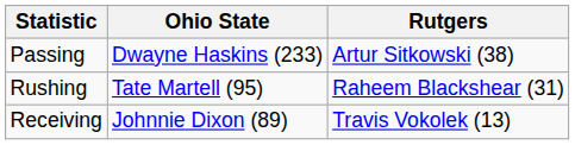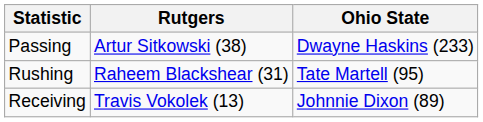columns swapped: Ohio State <-> Rutgers
